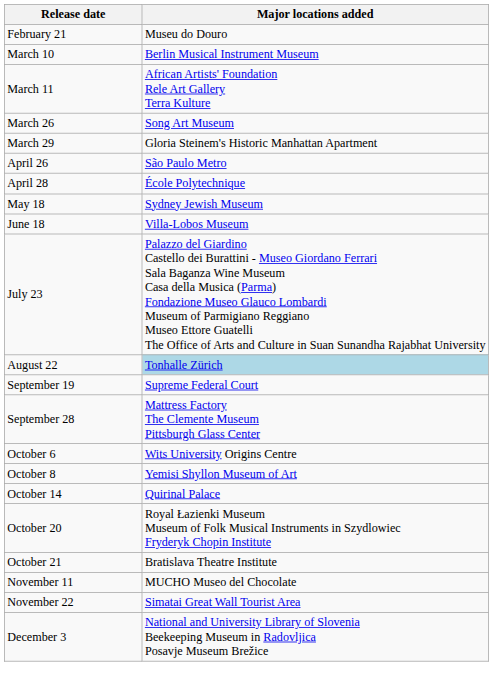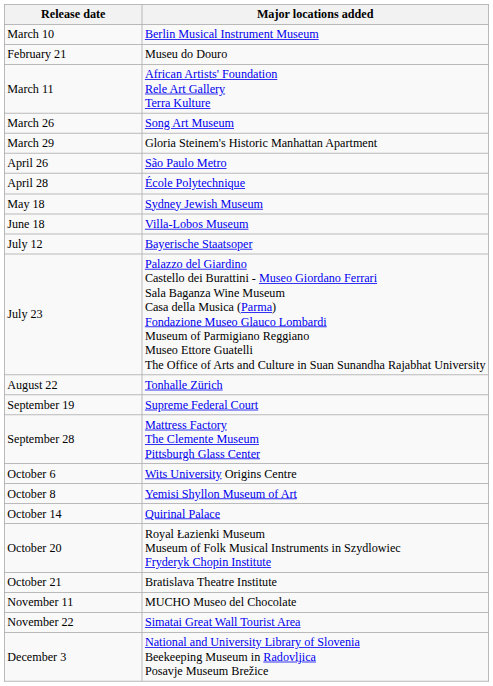rows swapped: February 21 <-> March 10
+ row: July 12 | Bayerische Staatsoper
August 22 | Major locations added: lightblue background -> no background
